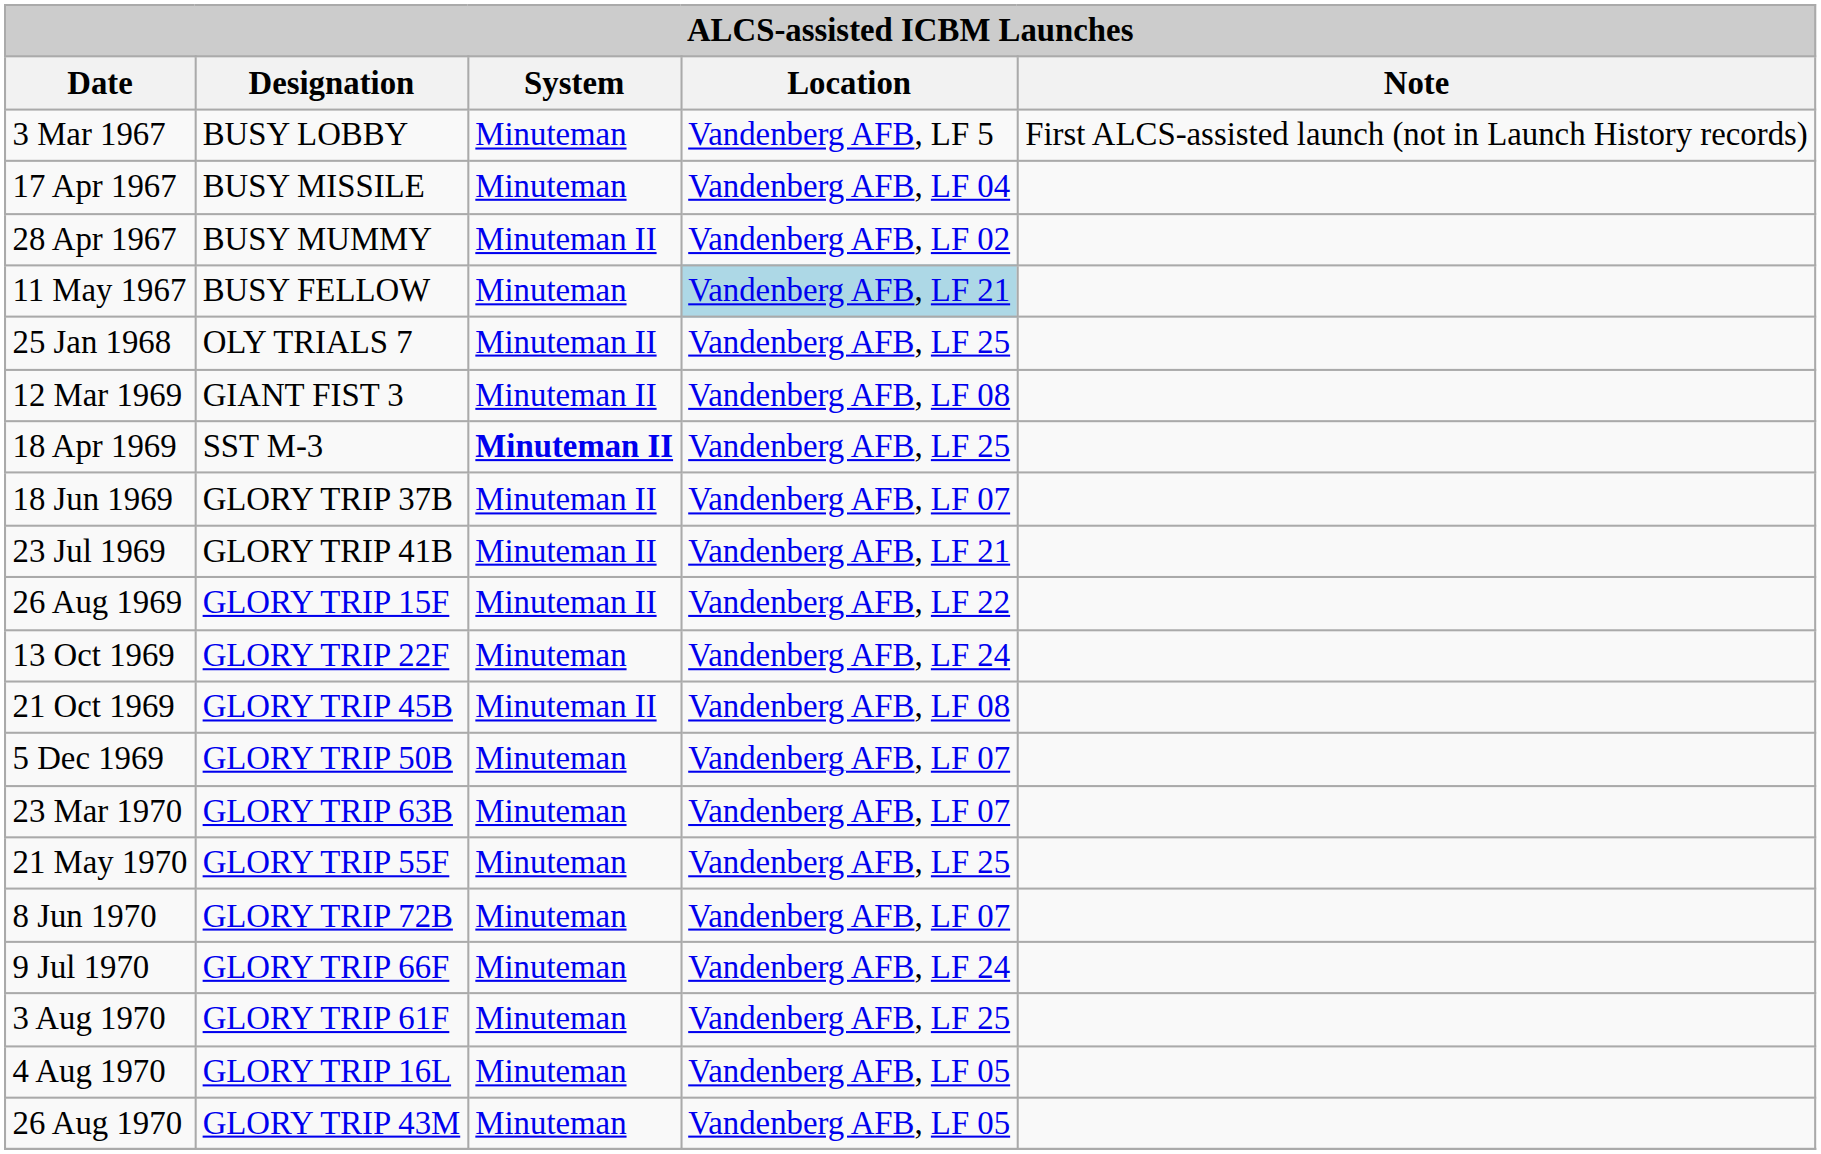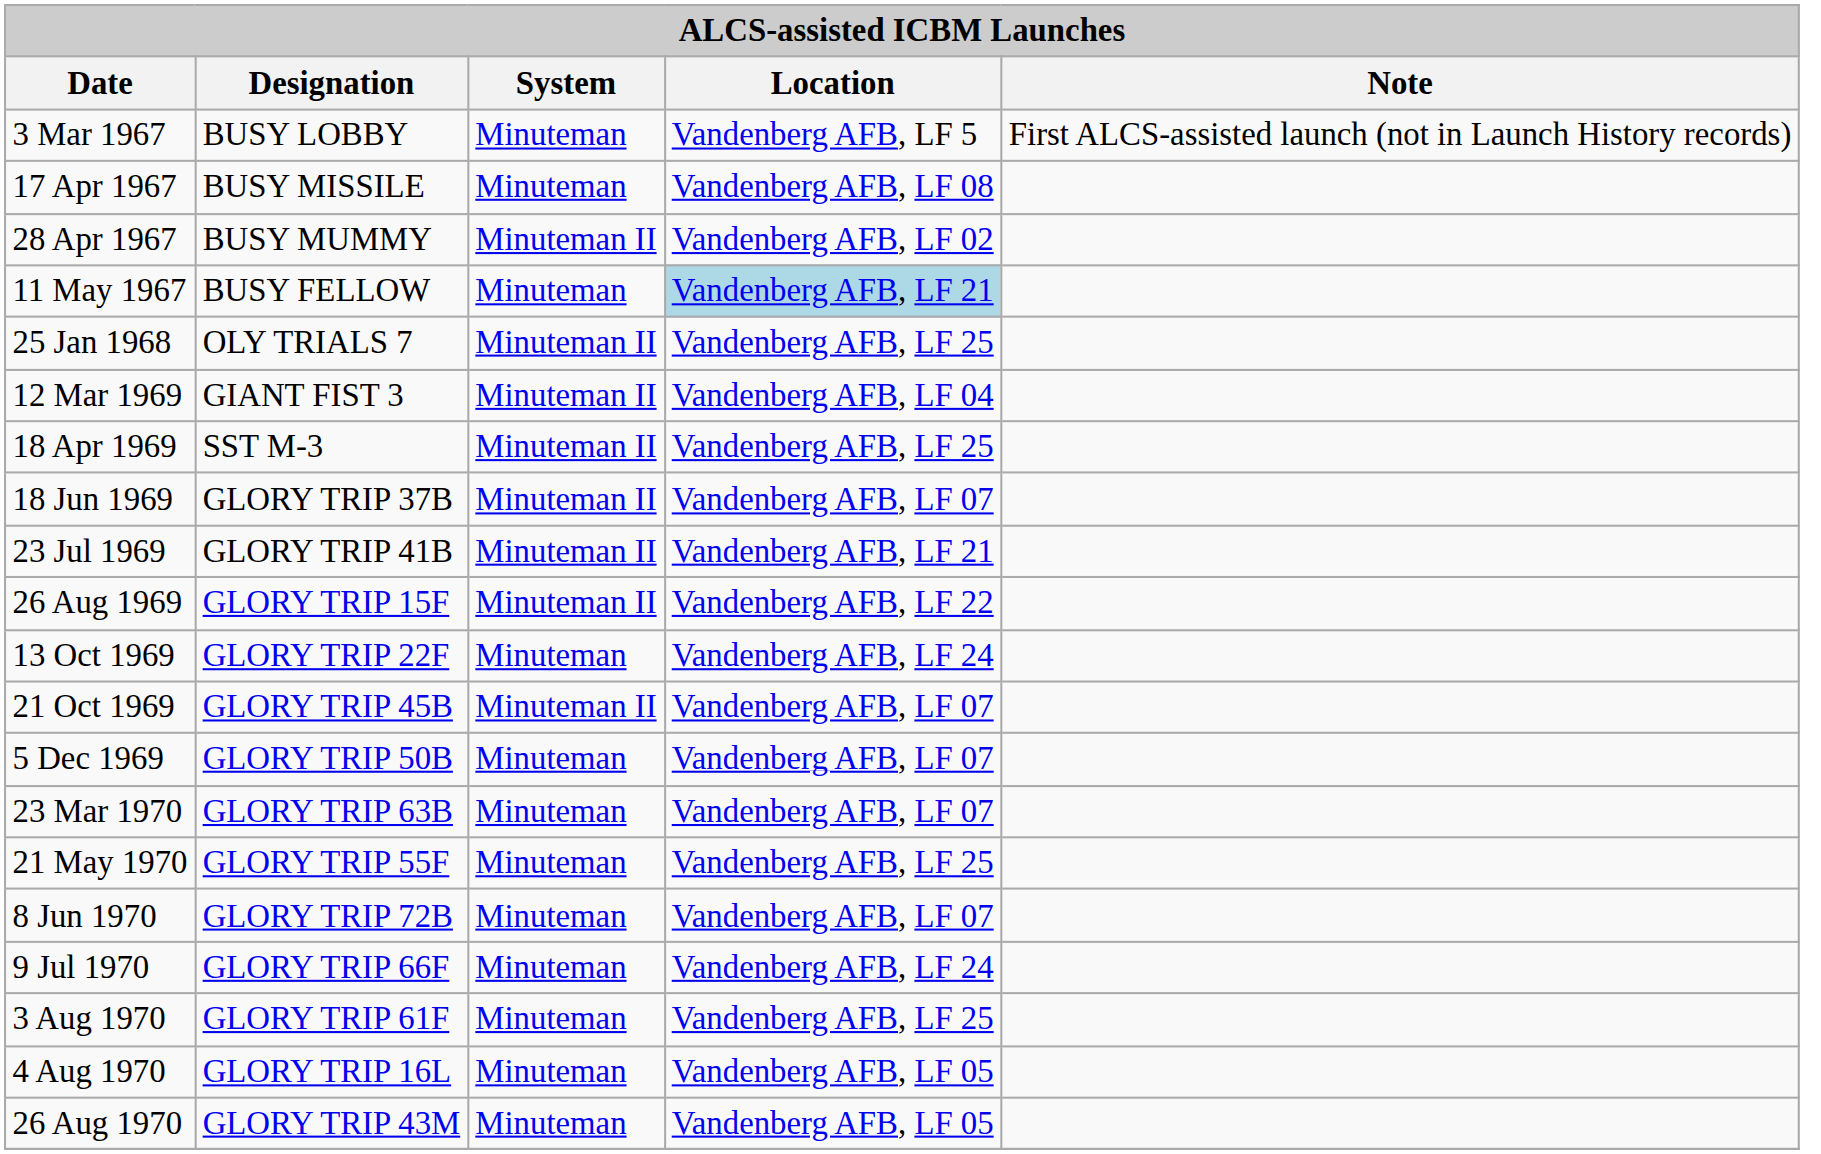17 Apr 1967 | Location: Vandenberg AFB, LF 04 -> Vandenberg AFB, LF 08
12 Mar 1969 | Location: Vandenberg AFB, LF 08 -> Vandenberg AFB, LF 04
18 Apr 1969 | System: bold -> normal
21 Oct 1969 | Location: Vandenberg AFB, LF 08 -> Vandenberg AFB, LF 07
